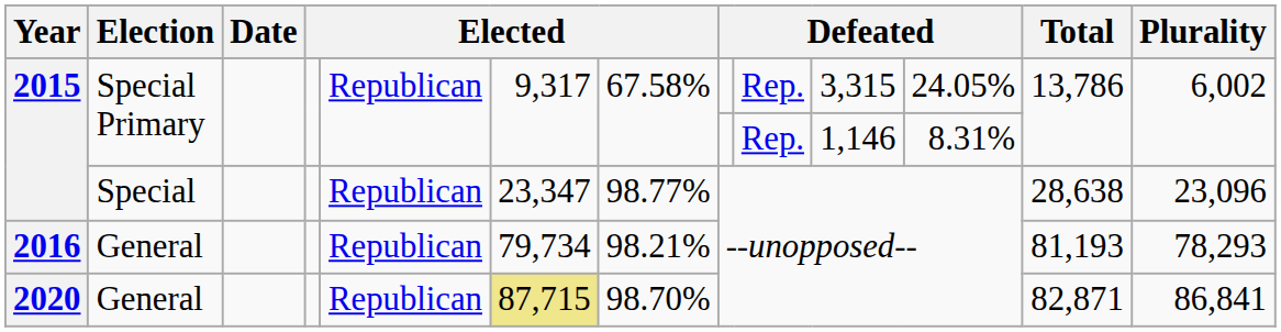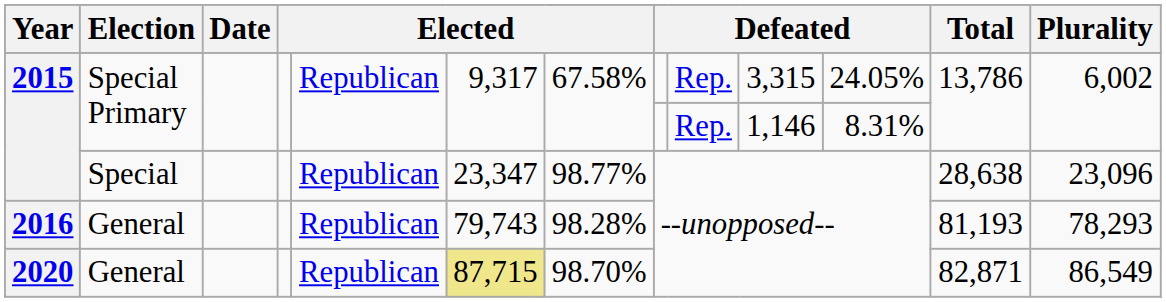2016 | column 6: 79,734 -> 79,743
2016 | column 7: 98.21% -> 98.28%
2020 | Plurality: 86,841 -> 86,549
